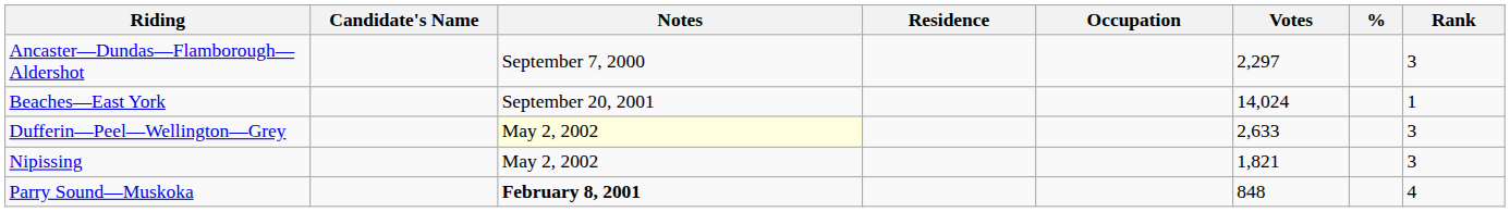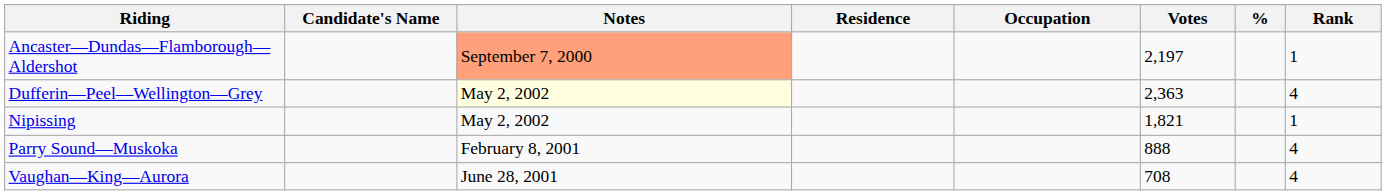Ancaster—Dundas—Flamborough—Aldershot | Notes: no background -> lightsalmon background
Ancaster—Dundas—Flamborough—Aldershot | Votes: 2,297 -> 2,197
Ancaster—Dundas—Flamborough—Aldershot | Rank: 3 -> 1
- row: Beaches—East York | September 20, 2001 | 14,024 | 1
Dufferin—Peel—Wellington—Grey | Votes: 2,633 -> 2,363
Dufferin—Peel—Wellington—Grey | Rank: 3 -> 4
Nipissing | Rank: 3 -> 1
Parry Sound—Muskoka | Notes: bold -> normal
Parry Sound—Muskoka | Votes: 848 -> 888
+ row: Vaughan—King—Aurora | June 28, 2001 | 708 | 4
